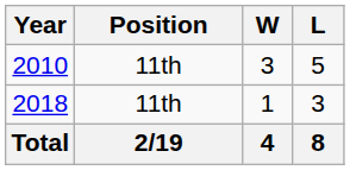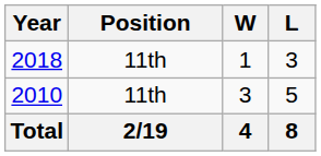rows swapped: 2010 <-> 2018
